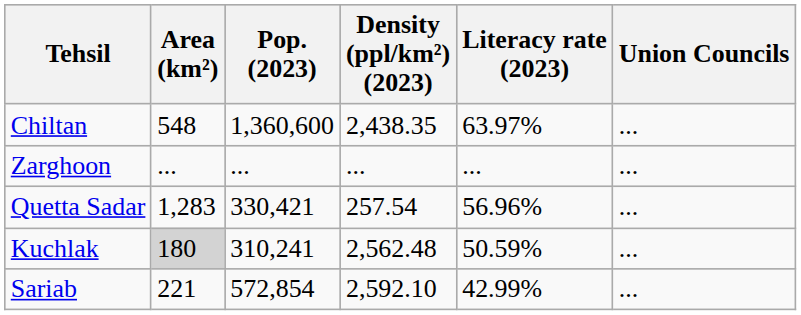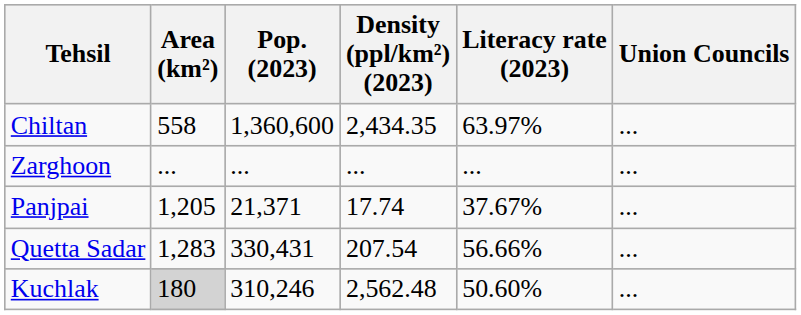Chiltan | Area (km²): 548 -> 558
Chiltan | Density (ppl/km²) (2023): 2,438.35 -> 2,434.35
+ row: Panjpai | 1,205 | 21,371 | 17.74 | 37.67% | ...
Quetta Sadar | Pop. (2023): 330,421 -> 330,431
Quetta Sadar | Density (ppl/km²) (2023): 257.54 -> 207.54
Quetta Sadar | Literacy rate (2023): 56.96% -> 56.66%
Kuchlak | Pop. (2023): 310,241 -> 310,246
Kuchlak | Literacy rate (2023): 50.59% -> 50.60%
- row: Sariab | 221 | 572,854 | 2,592.10 | 42.99% | ...
